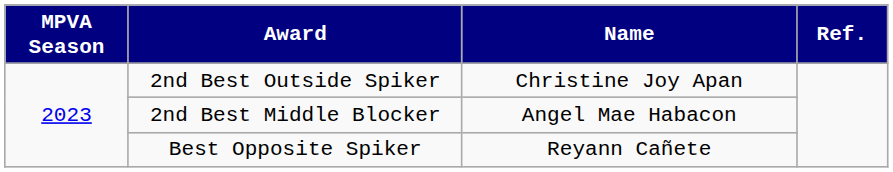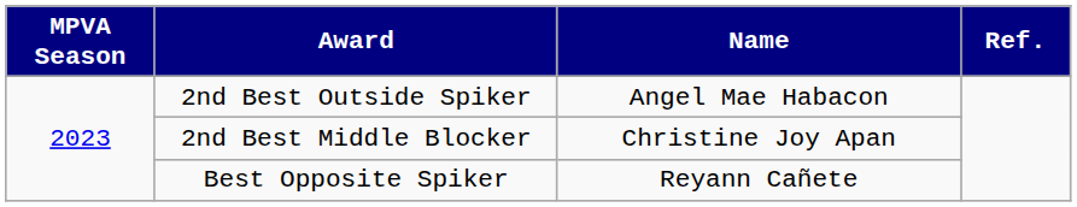2nd Best Outside Spiker | Name: Christine Joy Apan -> Angel Mae Habacon
2nd Best Middle Blocker | Name: Angel Mae Habacon -> Christine Joy Apan
